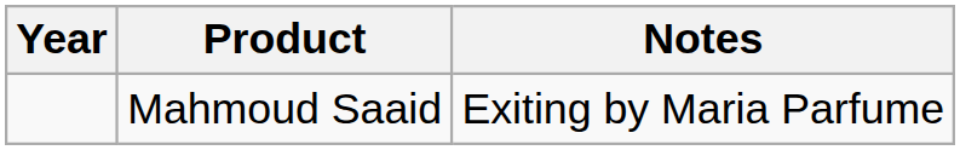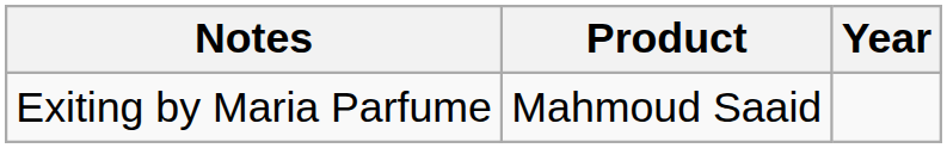columns swapped: Year <-> Notes
